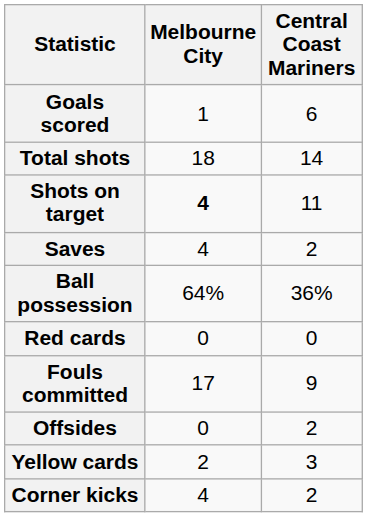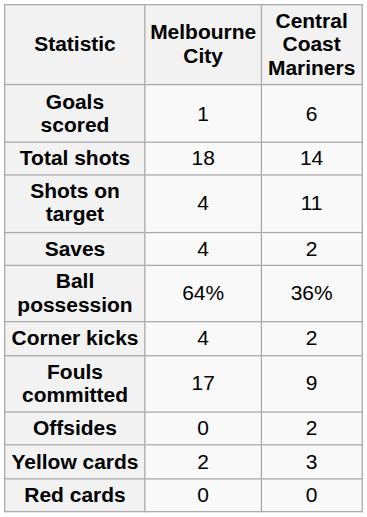Shots on target | Melbourne City: bold -> normal
rows swapped: Corner kicks <-> Red cards
